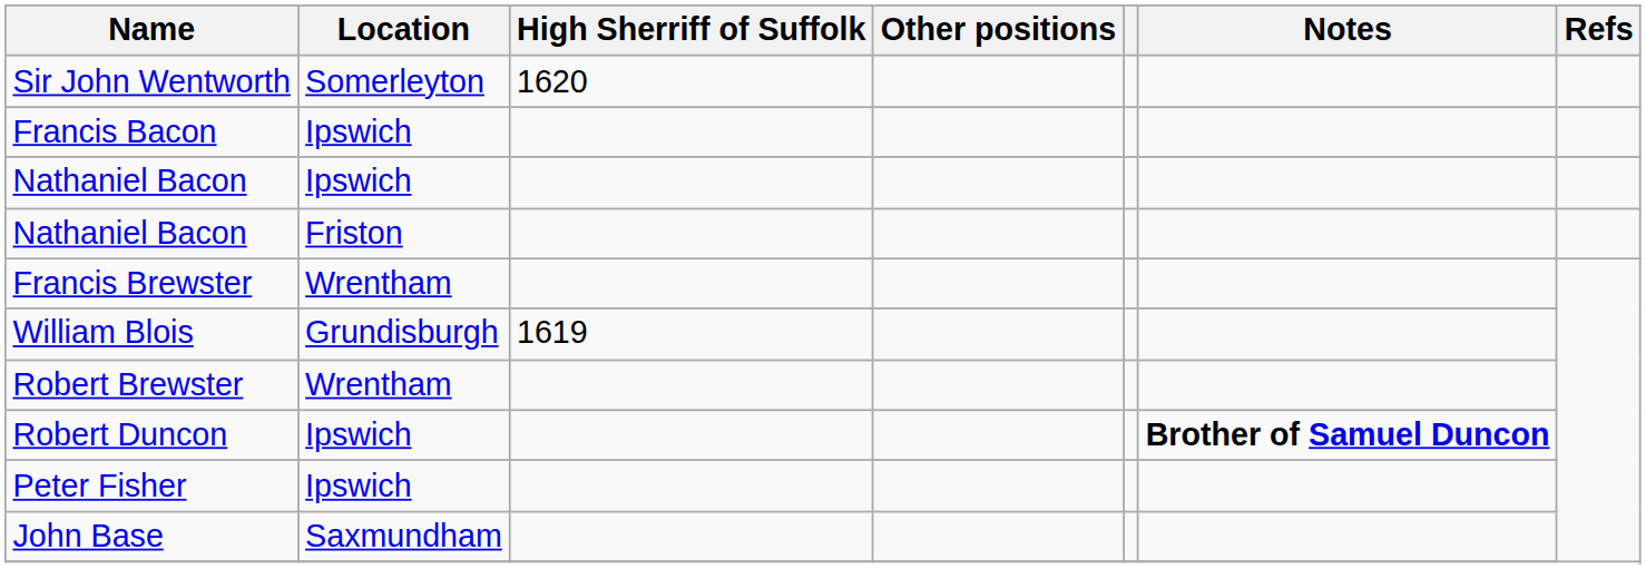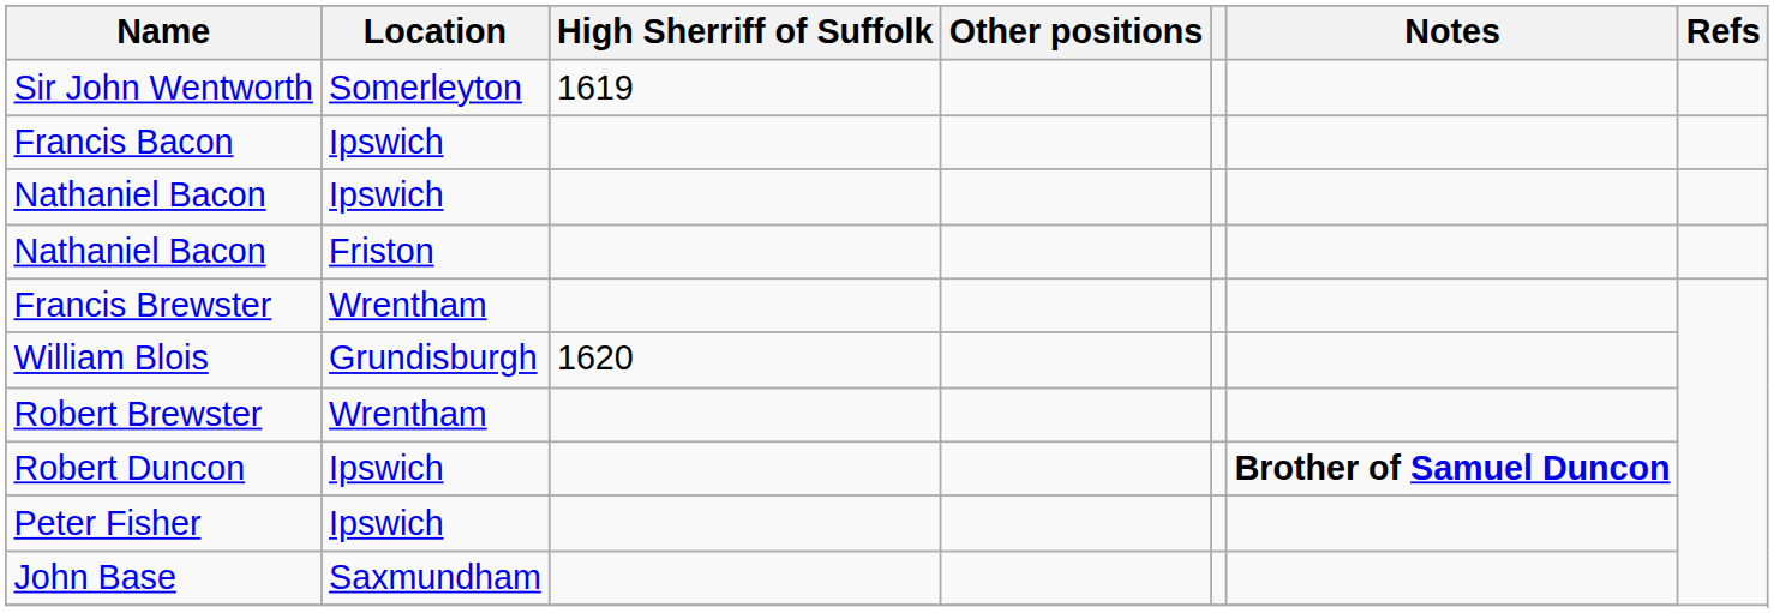Sir John Wentworth | High Sherriff of Suffolk: 1620 -> 1619
William Blois | High Sherriff of Suffolk: 1619 -> 1620
